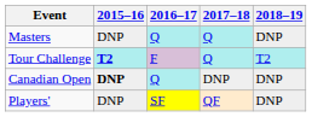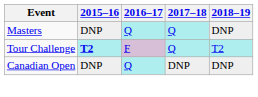Canadian Open | 2015–16: bold -> normal
- row: Players' | DNP | SF | QF | DNP
